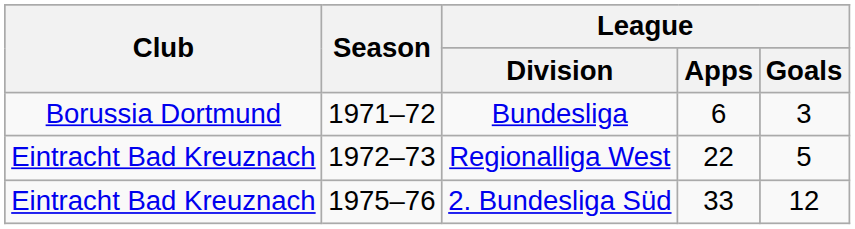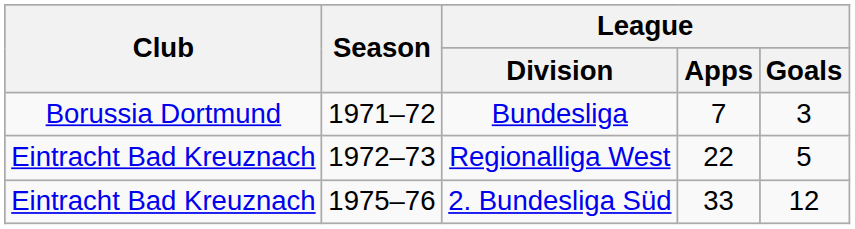Bundesliga | League / Apps: 6 -> 7
